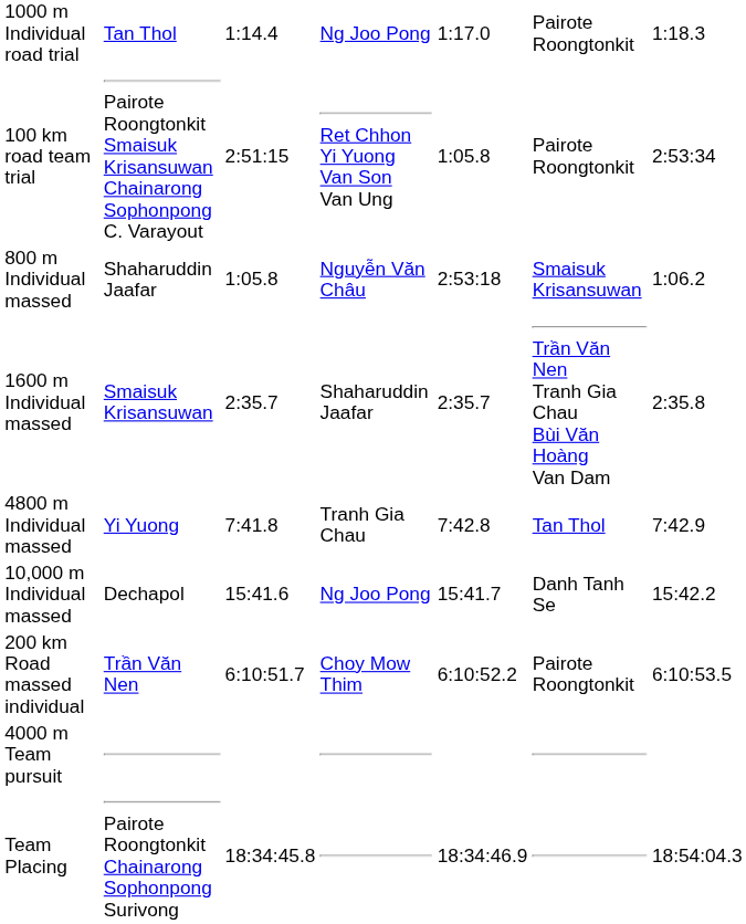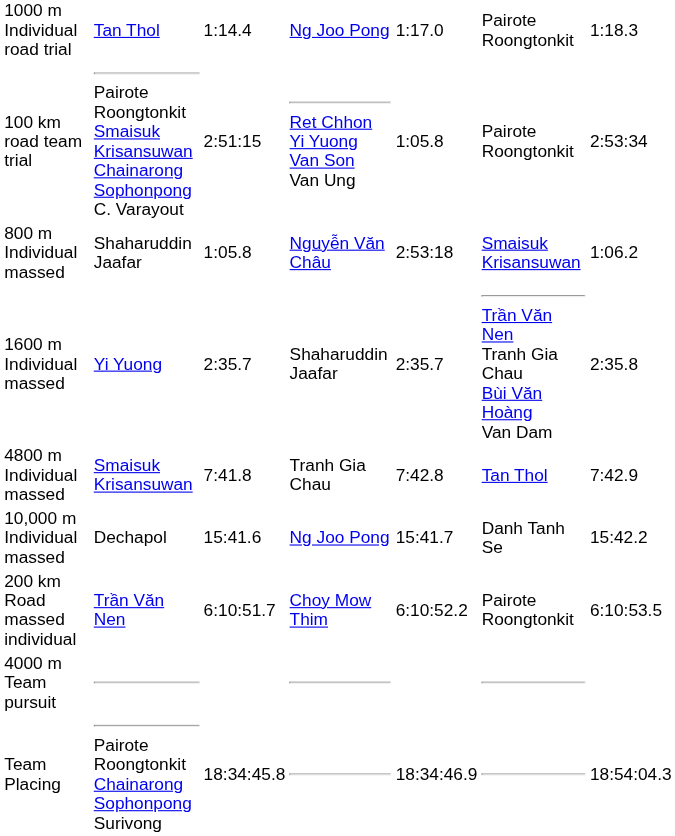1600 m Individual massed | column 2: Smaisuk Krisansuwan -> Yi Yuong
4800 m Individual massed | column 2: Yi Yuong -> Smaisuk Krisansuwan
